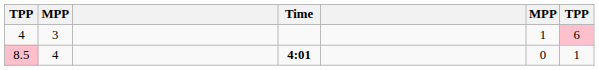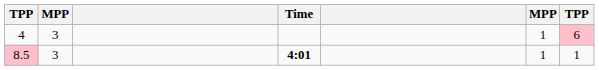8.5 | column 2: 4 -> 3
8.5 | column 6: 0 -> 1
